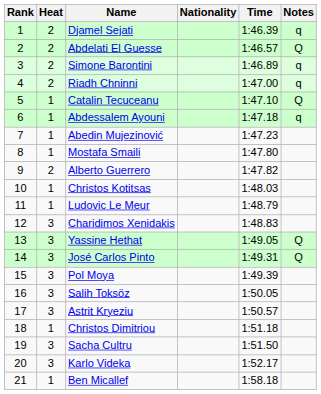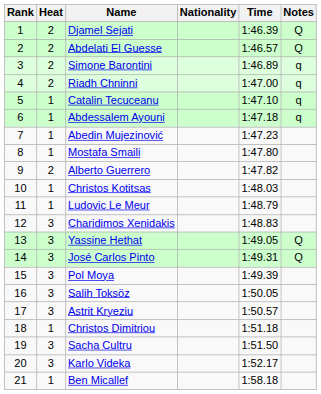Djamel Sejati | Notes: q -> Q
Catalin Tecuceanu | Notes: Q -> q
